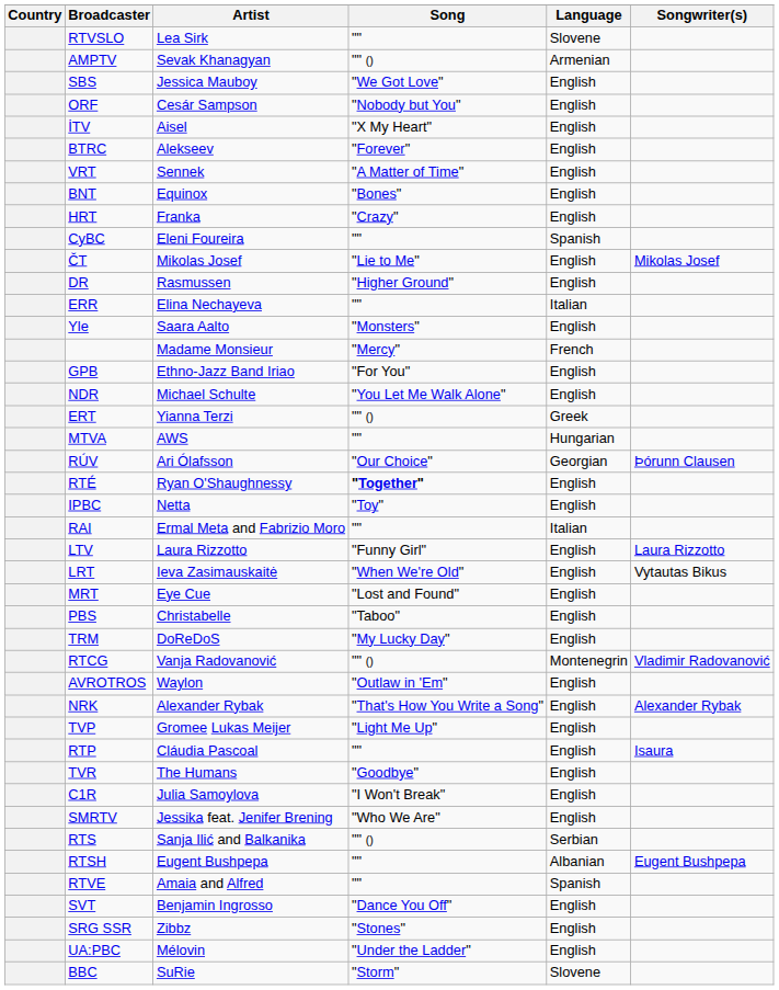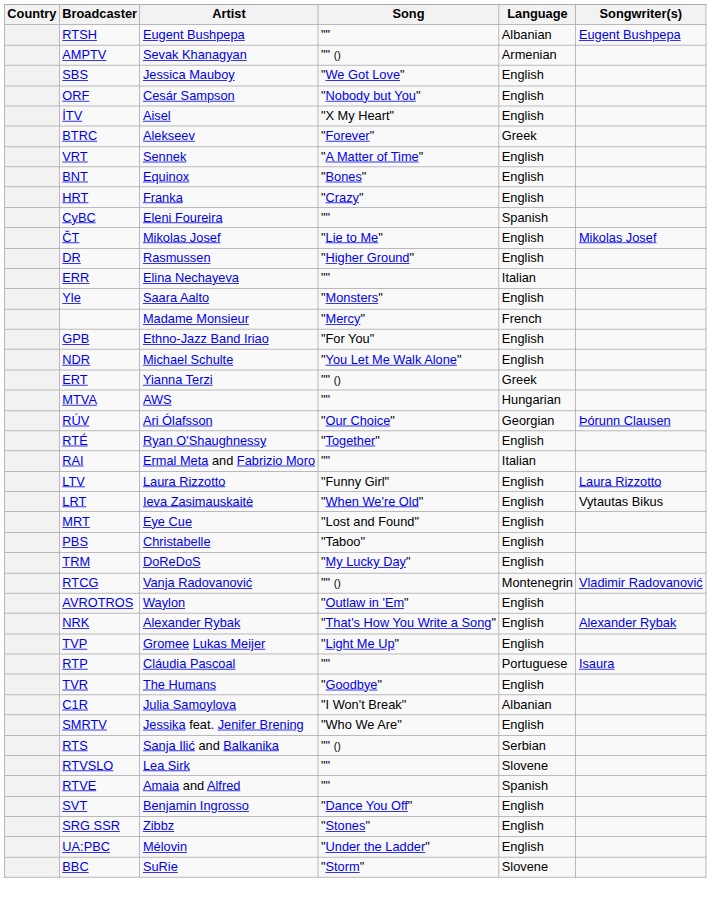rows swapped: RTSH <-> RTVSLO
BTRC | Language: English -> Greek
RTÉ | Song: bold -> normal
- row: IPBC | Netta | "Toy" | English
RTP | Language: English -> Portuguese
C1R | Language: English -> Albanian
